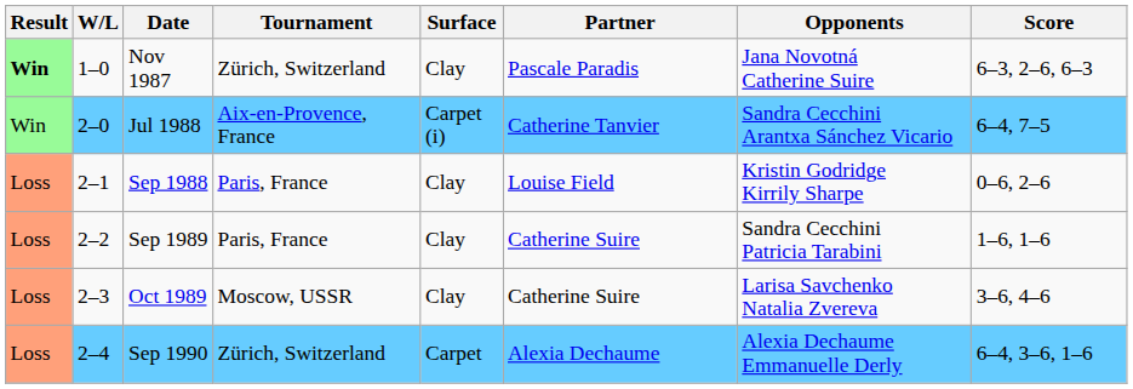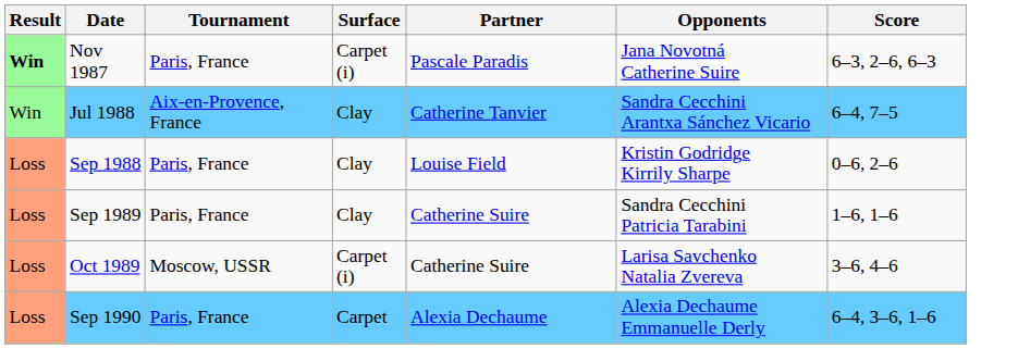- column: W/L | 1–0 | 2–0 | 2–1 | 2–2 | 2–3 | 2–4
Nov 1987 | Tournament: Zürich, Switzerland -> Paris, France
Nov 1987 | Surface: Clay -> Carpet (i)
Jul 1988 | Surface: Carpet (i) -> Clay
Oct 1989 | Surface: Clay -> Carpet (i)
Sep 1990 | Tournament: Zürich, Switzerland -> Paris, France
